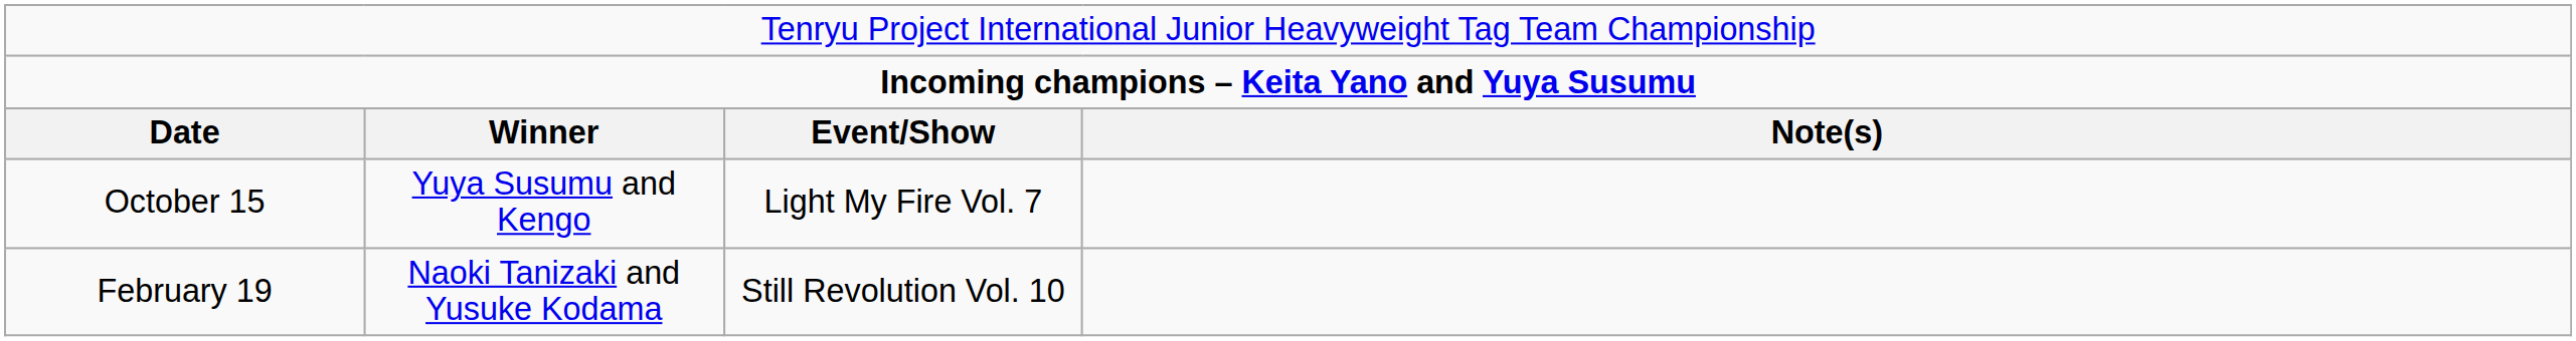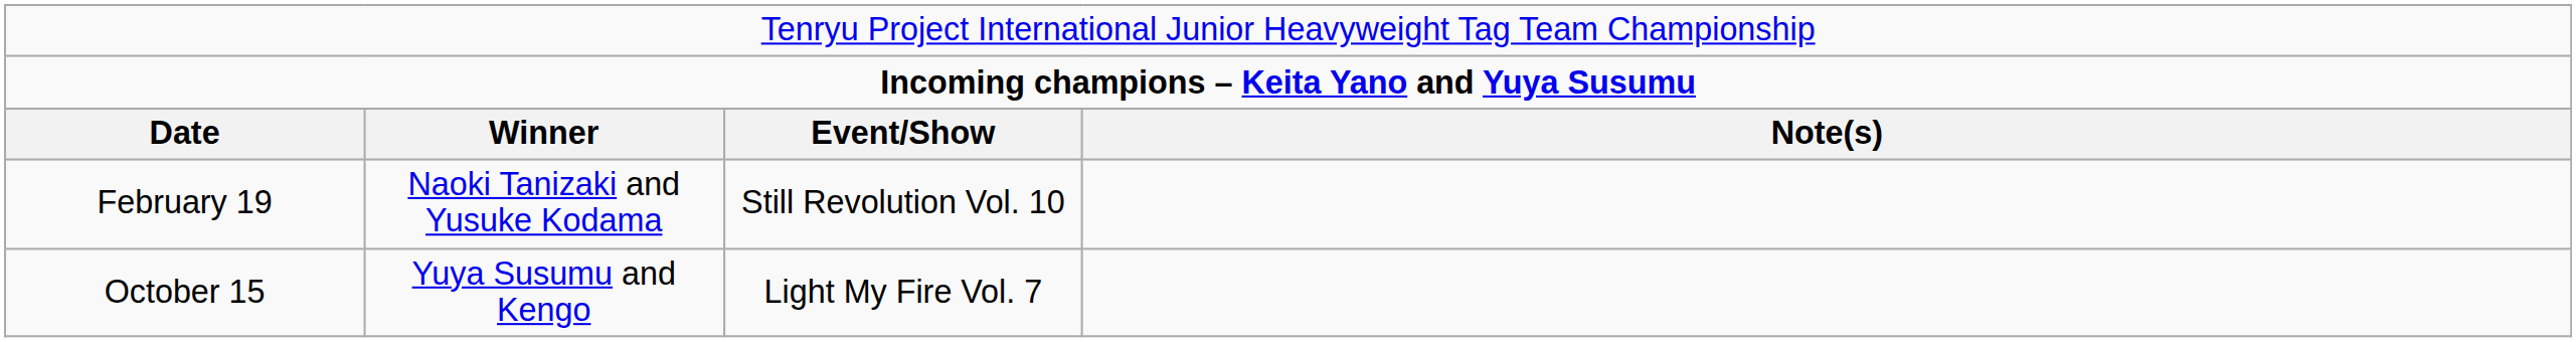rows swapped: February 19 <-> October 15
